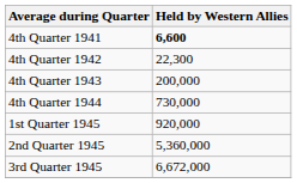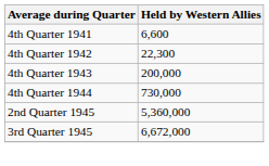4th Quarter 1941 | Held by Western Allies: bold -> normal
- row: 1st Quarter 1945 | 920,000
